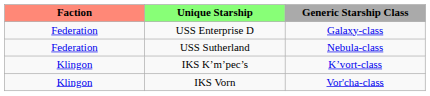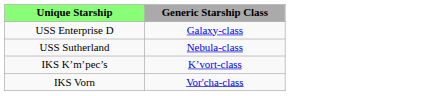- column: Faction | Federation | Federation | Klingon | Klingon
